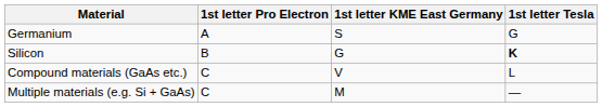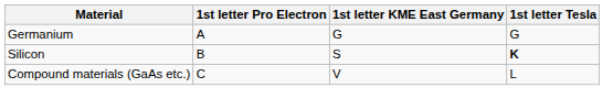Germanium | 1st letter KME East Germany: S -> G
Silicon | 1st letter KME East Germany: G -> S
- row: Multiple materials (e.g. Si + GaAs) | C | M | —
